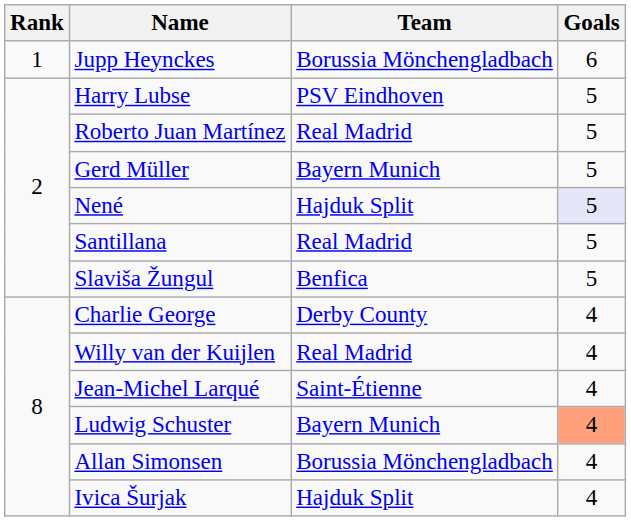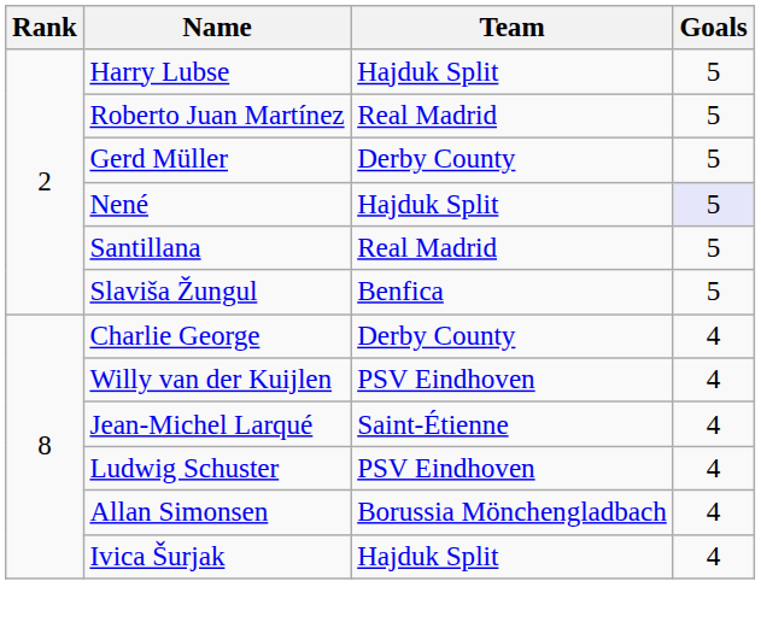- row: 1 | Jupp Heynckes | Borussia Mönchengladbach | 6
Harry Lubse | Team: PSV Eindhoven -> Hajduk Split
Gerd Müller | Team: Bayern Munich -> Derby County
Willy van der Kuijlen | Team: Real Madrid -> PSV Eindhoven
Ludwig Schuster | Team: Bayern Munich -> PSV Eindhoven
Ludwig Schuster | Goals: lightsalmon background -> no background
